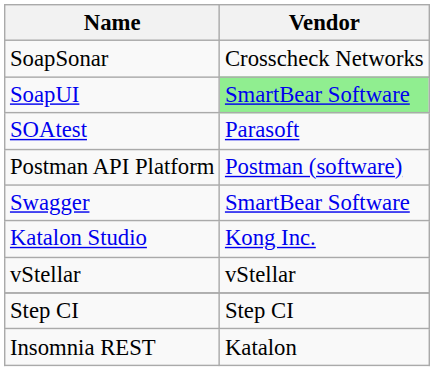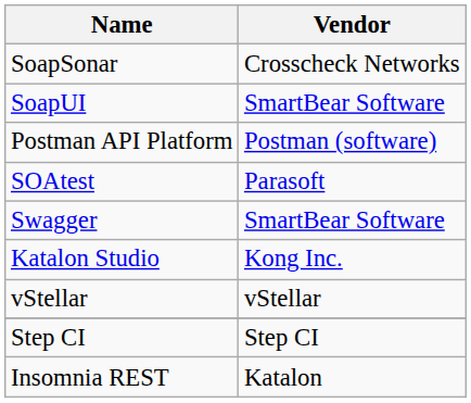SoapUI | Vendor: lightgreen background -> no background
rows swapped: Postman API Platform <-> SOAtest
